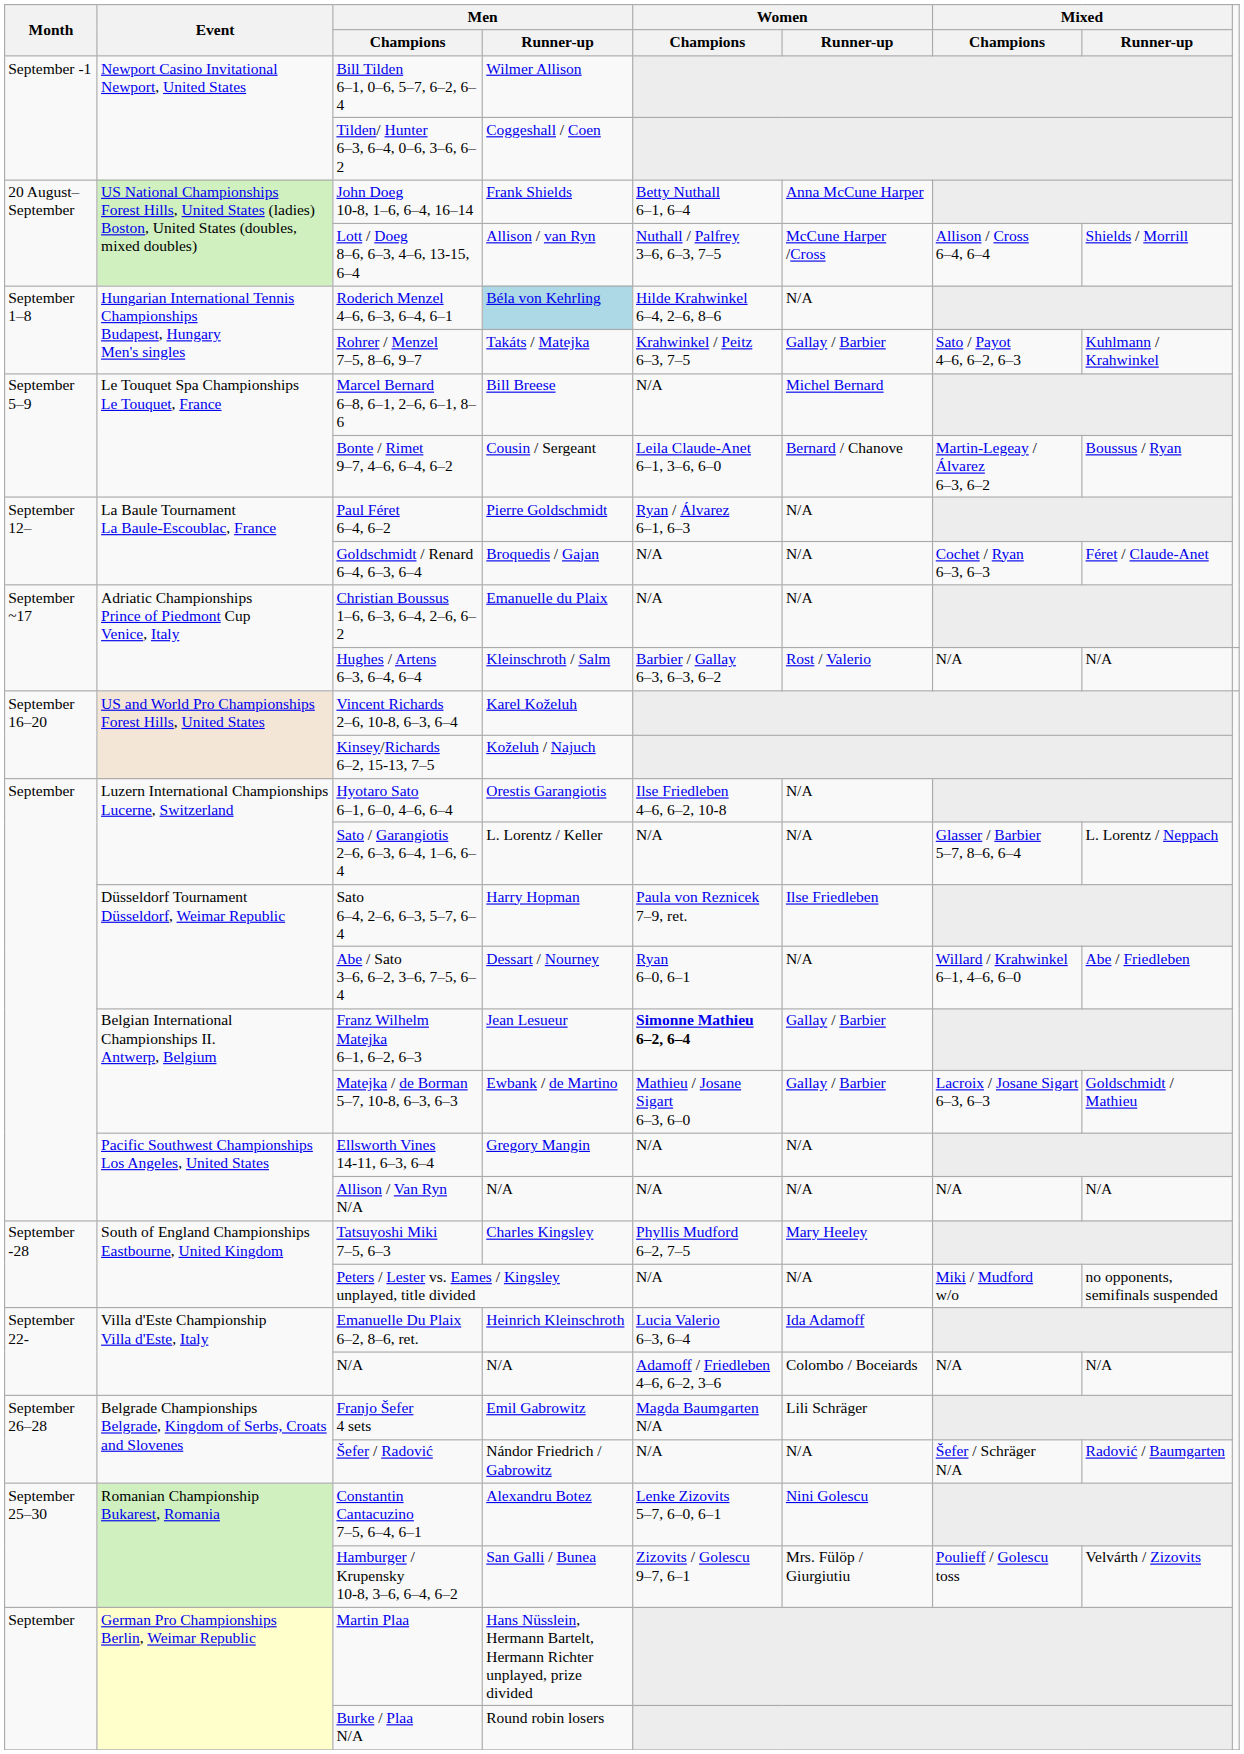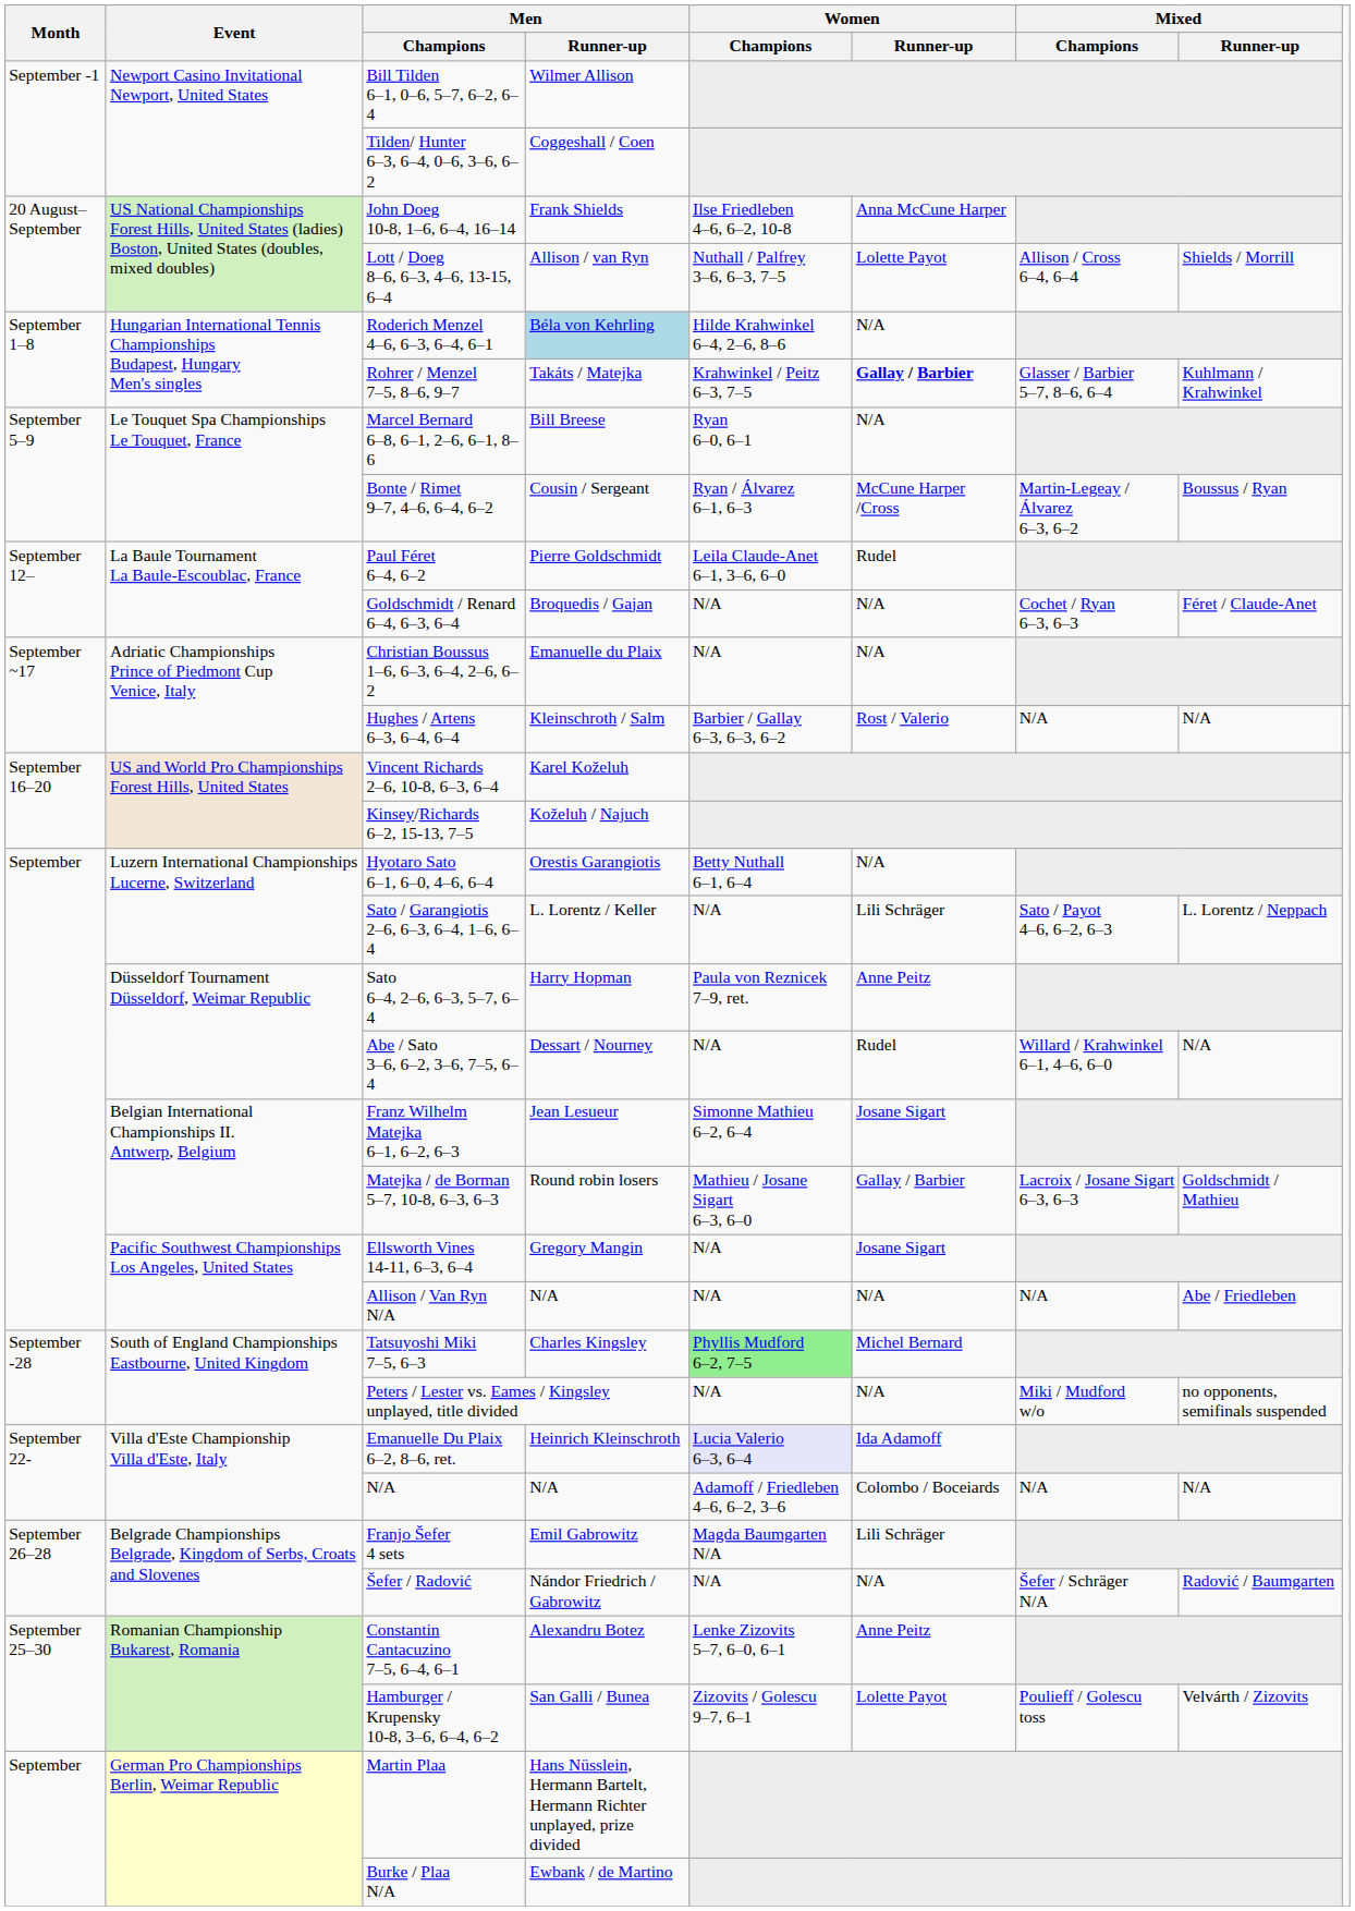John Doeg 10-8, 1–6, 6–4, 16–14 | Women / Champions: Betty Nuthall 6–1, 6–4 -> Ilse Friedleben 4–6, 6–2, 10-8
Lott / Doeg 8–6, 6–3, 4–6, 13-15, 6–4 | Women / Runner-up: McCune Harper /Cross -> Lolette Payot
Rohrer / Menzel 7–5, 8–6, 9–7 | Women / Runner-up: normal -> bold
Rohrer / Menzel 7–5, 8–6, 9–7 | Mixed / Champions: Sato / Payot 4–6, 6–2, 6–3 -> Glasser / Barbier 5–7, 8–6, 6–4
Marcel Bernard 6–8, 6–1, 2–6, 6–1, 8–6 | Women / Champions: N/A -> Ryan 6–0, 6–1
Marcel Bernard 6–8, 6–1, 2–6, 6–1, 8–6 | Women / Runner-up: Michel Bernard -> N/A
Bonte / Rimet 9–7, 4–6, 6–4, 6–2 | Women / Champions: Leila Claude-Anet 6–1, 3–6, 6–0 -> Ryan / Álvarez 6–1, 6–3
Bonte / Rimet 9–7, 4–6, 6–4, 6–2 | Women / Runner-up: Bernard / Chanove -> McCune Harper /Cross
Paul Féret 6–4, 6–2 | Women / Champions: Ryan / Álvarez 6–1, 6–3 -> Leila Claude-Anet 6–1, 3–6, 6–0
Paul Féret 6–4, 6–2 | Women / Runner-up: N/A -> Rudel
Hyotaro Sato 6–1, 6–0, 4–6, 6–4 | Women / Champions: Ilse Friedleben 4–6, 6–2, 10-8 -> Betty Nuthall 6–1, 6–4
Sato / Garangiotis 2–6, 6–3, 6–4, 1–6, 6–4 | Women / Runner-up: N/A -> Lili Schräger
Sato / Garangiotis 2–6, 6–3, 6–4, 1–6, 6–4 | Mixed / Champions: Glasser / Barbier 5–7, 8–6, 6–4 -> Sato / Payot 4–6, 6–2, 6–3
Sato 6–4, 2–6, 6–3, 5–7, 6–4 | Women / Runner-up: Ilse Friedleben -> Anne Peitz
Abe / Sato 3–6, 6–2, 3–6, 7–5, 6–4 | Women / Champions: Ryan 6–0, 6–1 -> N/A
Abe / Sato 3–6, 6–2, 3–6, 7–5, 6–4 | Women / Runner-up: N/A -> Rudel
Abe / Sato 3–6, 6–2, 3–6, 7–5, 6–4 | Mixed / Runner-up: Abe / Friedleben -> N/A
Franz Wilhelm Matejka 6–1, 6–2, 6–3 | Women / Champions: bold -> normal
Franz Wilhelm Matejka 6–1, 6–2, 6–3 | Women / Runner-up: Gallay / Barbier -> Josane Sigart
Matejka / de Borman 5–7, 10-8, 6–3, 6–3 | Men / Runner-up: Ewbank / de Martino -> Round robin losers
Ellsworth Vines 14-11, 6–3, 6–4 | Women / Runner-up: N/A -> Josane Sigart
Allison / Van Ryn N/A | Mixed / Runner-up: N/A -> Abe / Friedleben
Tatsuyoshi Miki 7–5, 6–3 | Women / Champions: no background -> lightgreen background
Tatsuyoshi Miki 7–5, 6–3 | Women / Runner-up: Mary Heeley -> Michel Bernard
Emanuelle Du Plaix 6–2, 8–6, ret. | Women / Champions: no background -> lavender background
Constantin Cantacuzino 7–5, 6–4, 6–1 | Women / Runner-up: Nini Golescu -> Anne Peitz
Hamburger / Krupensky 10-8, 3–6, 6–4, 6–2 | Women / Runner-up: Mrs. Fülöp / Giurgiutiu -> Lolette Payot
Burke / Plaa N/A | Men / Runner-up: Round robin losers -> Ewbank / de Martino
